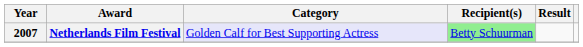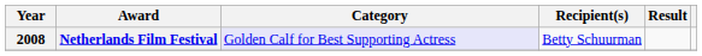Netherlands Film Festival | Year: 2007 -> 2008
Netherlands Film Festival | Recipient(s): lightgreen background -> no background
